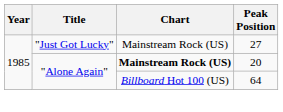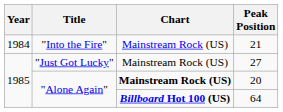+ row: 1984 | "Into the Fire" | Mainstream Rock (US) | 21
64 | Chart: normal -> bold
